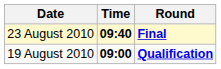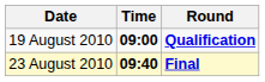rows swapped: 19 August 2010 <-> 23 August 2010
